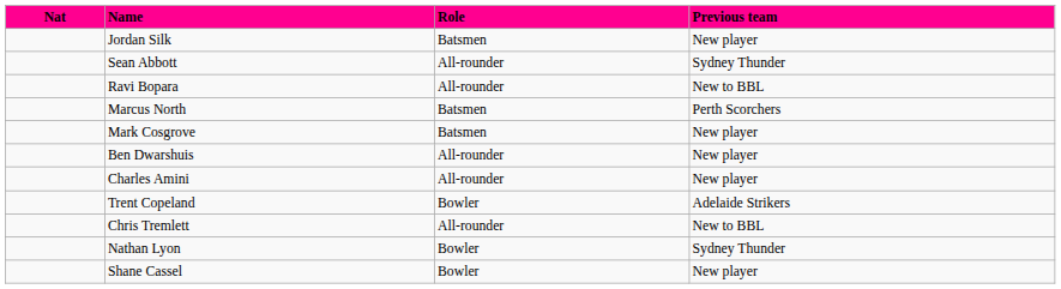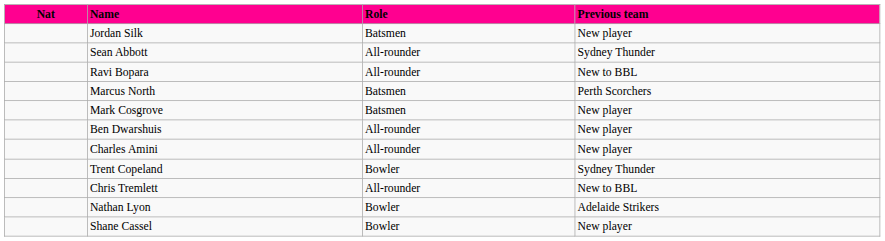Trent Copeland | Previous team: Adelaide Strikers -> Sydney Thunder
Nathan Lyon | Previous team: Sydney Thunder -> Adelaide Strikers
